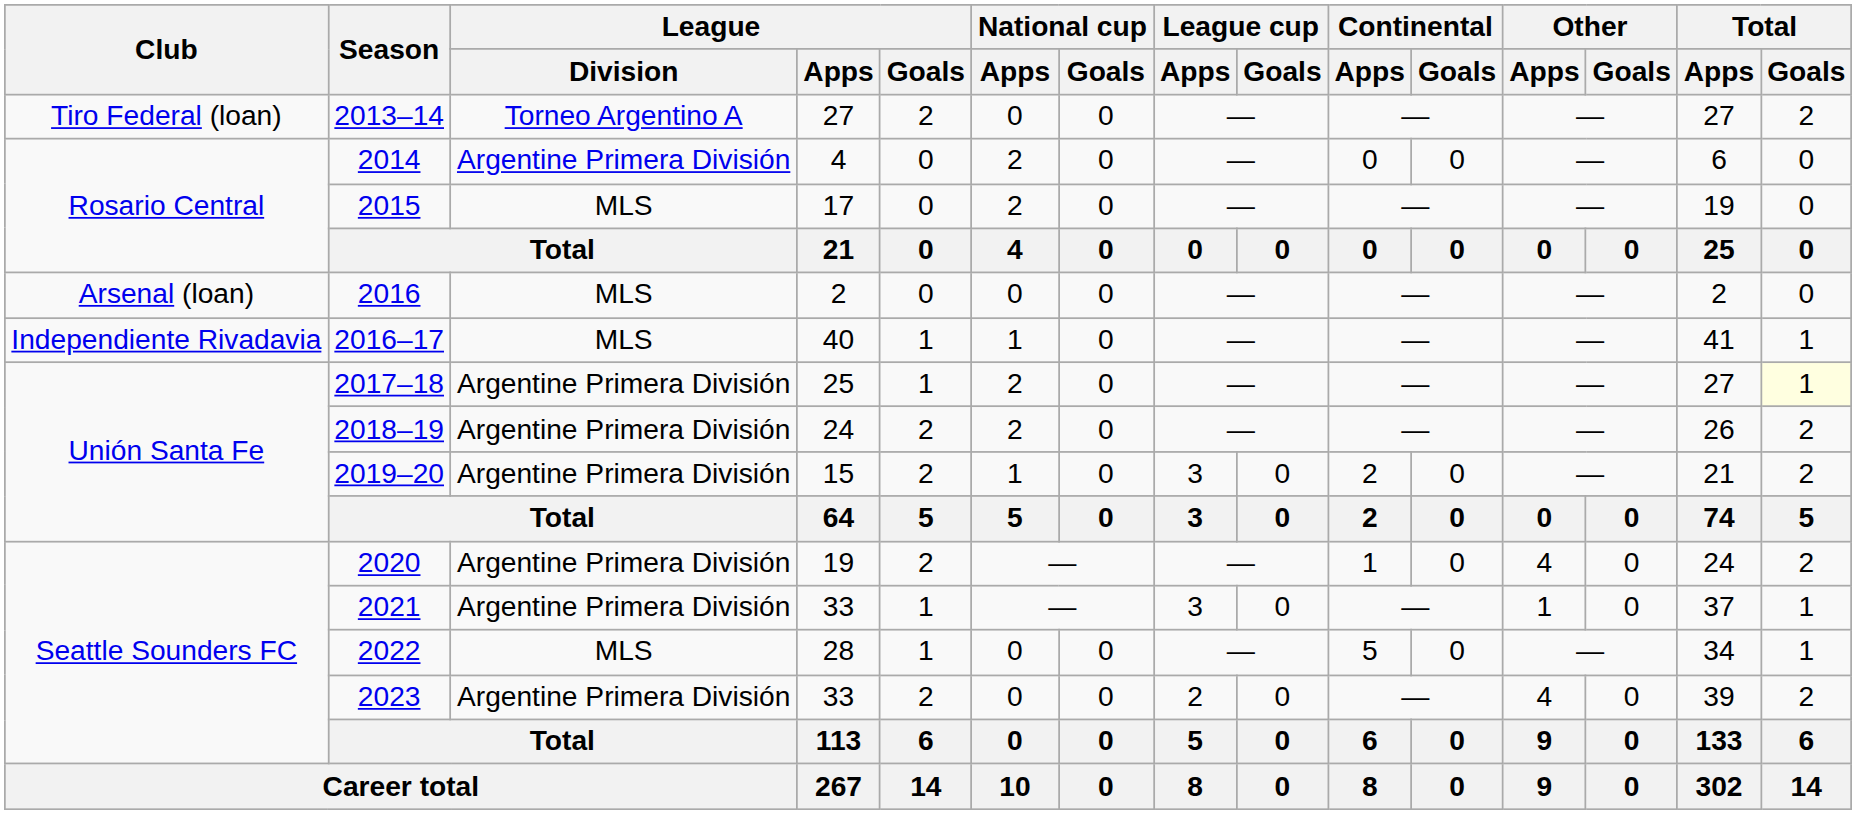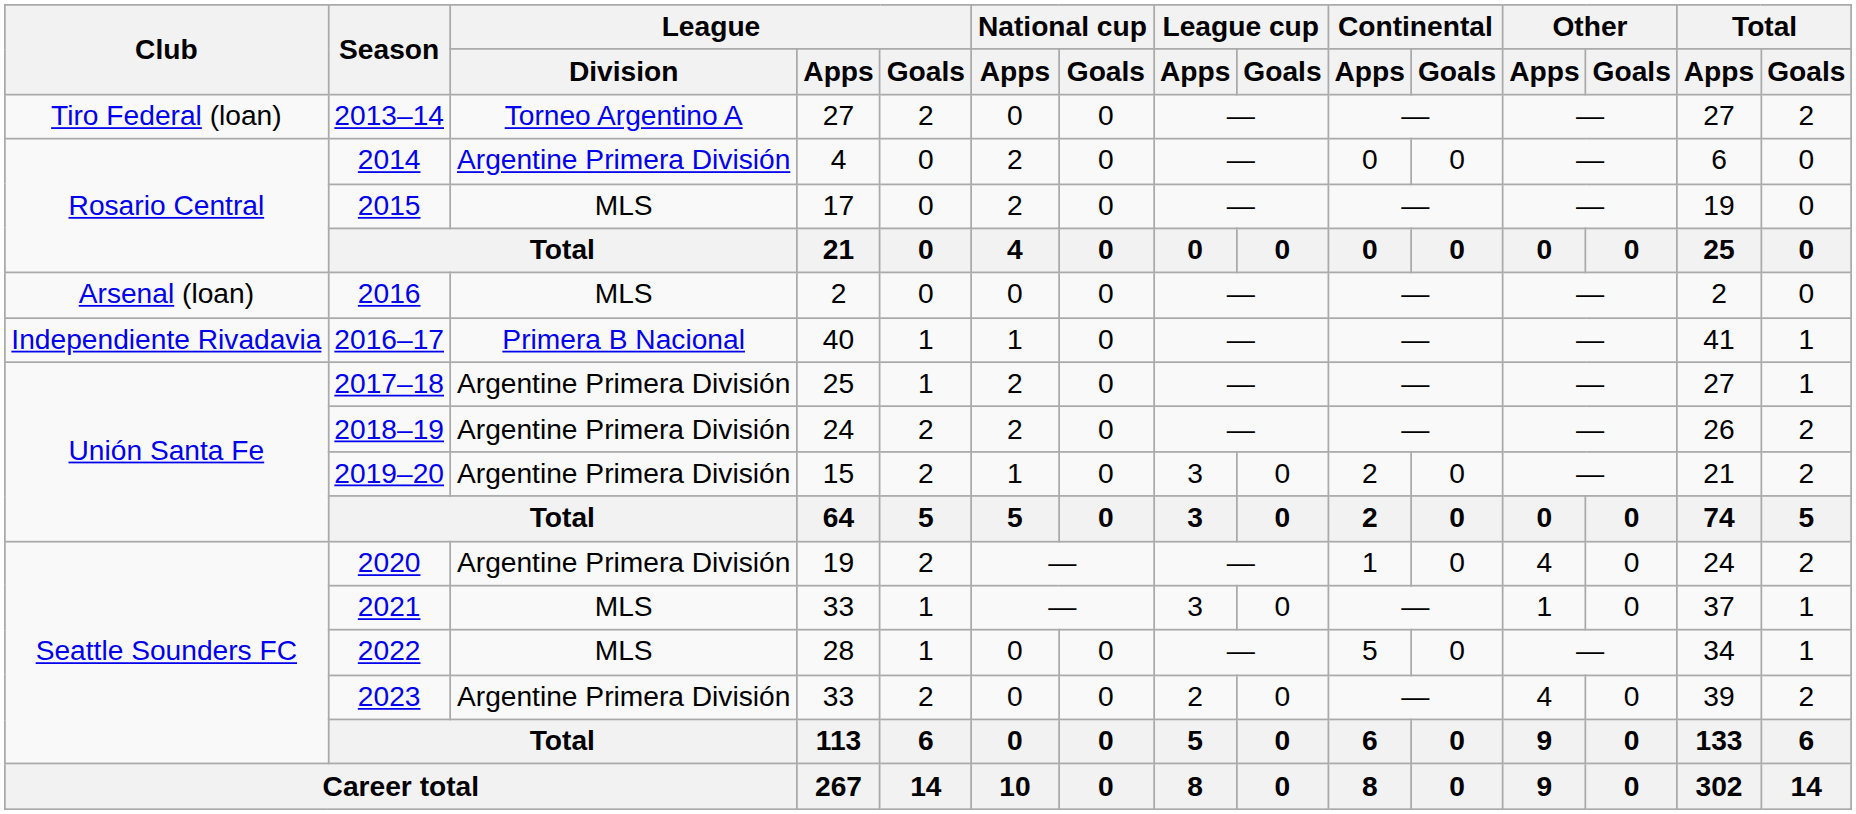2016–17 | League / Division: MLS -> Primera B Nacional
2017–18 | Total / Goals: lightyellow background -> no background
2021 | League / Division: Argentine Primera División -> MLS
